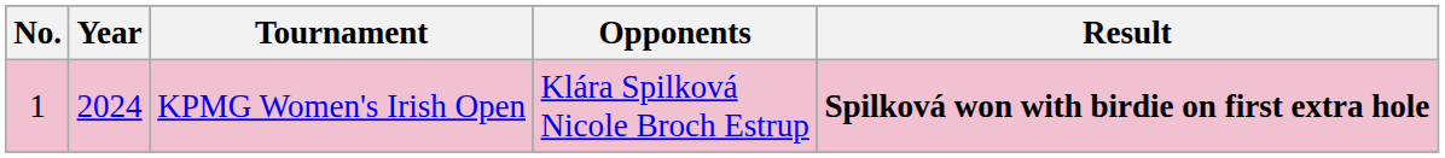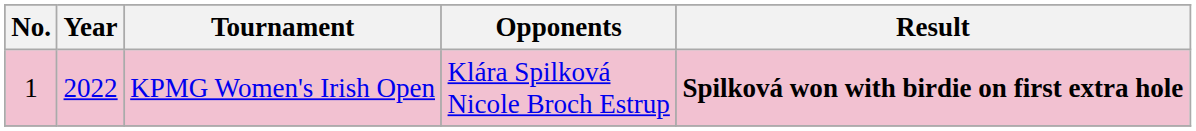KPMG Women's Irish Open | Year: 2024 -> 2022
